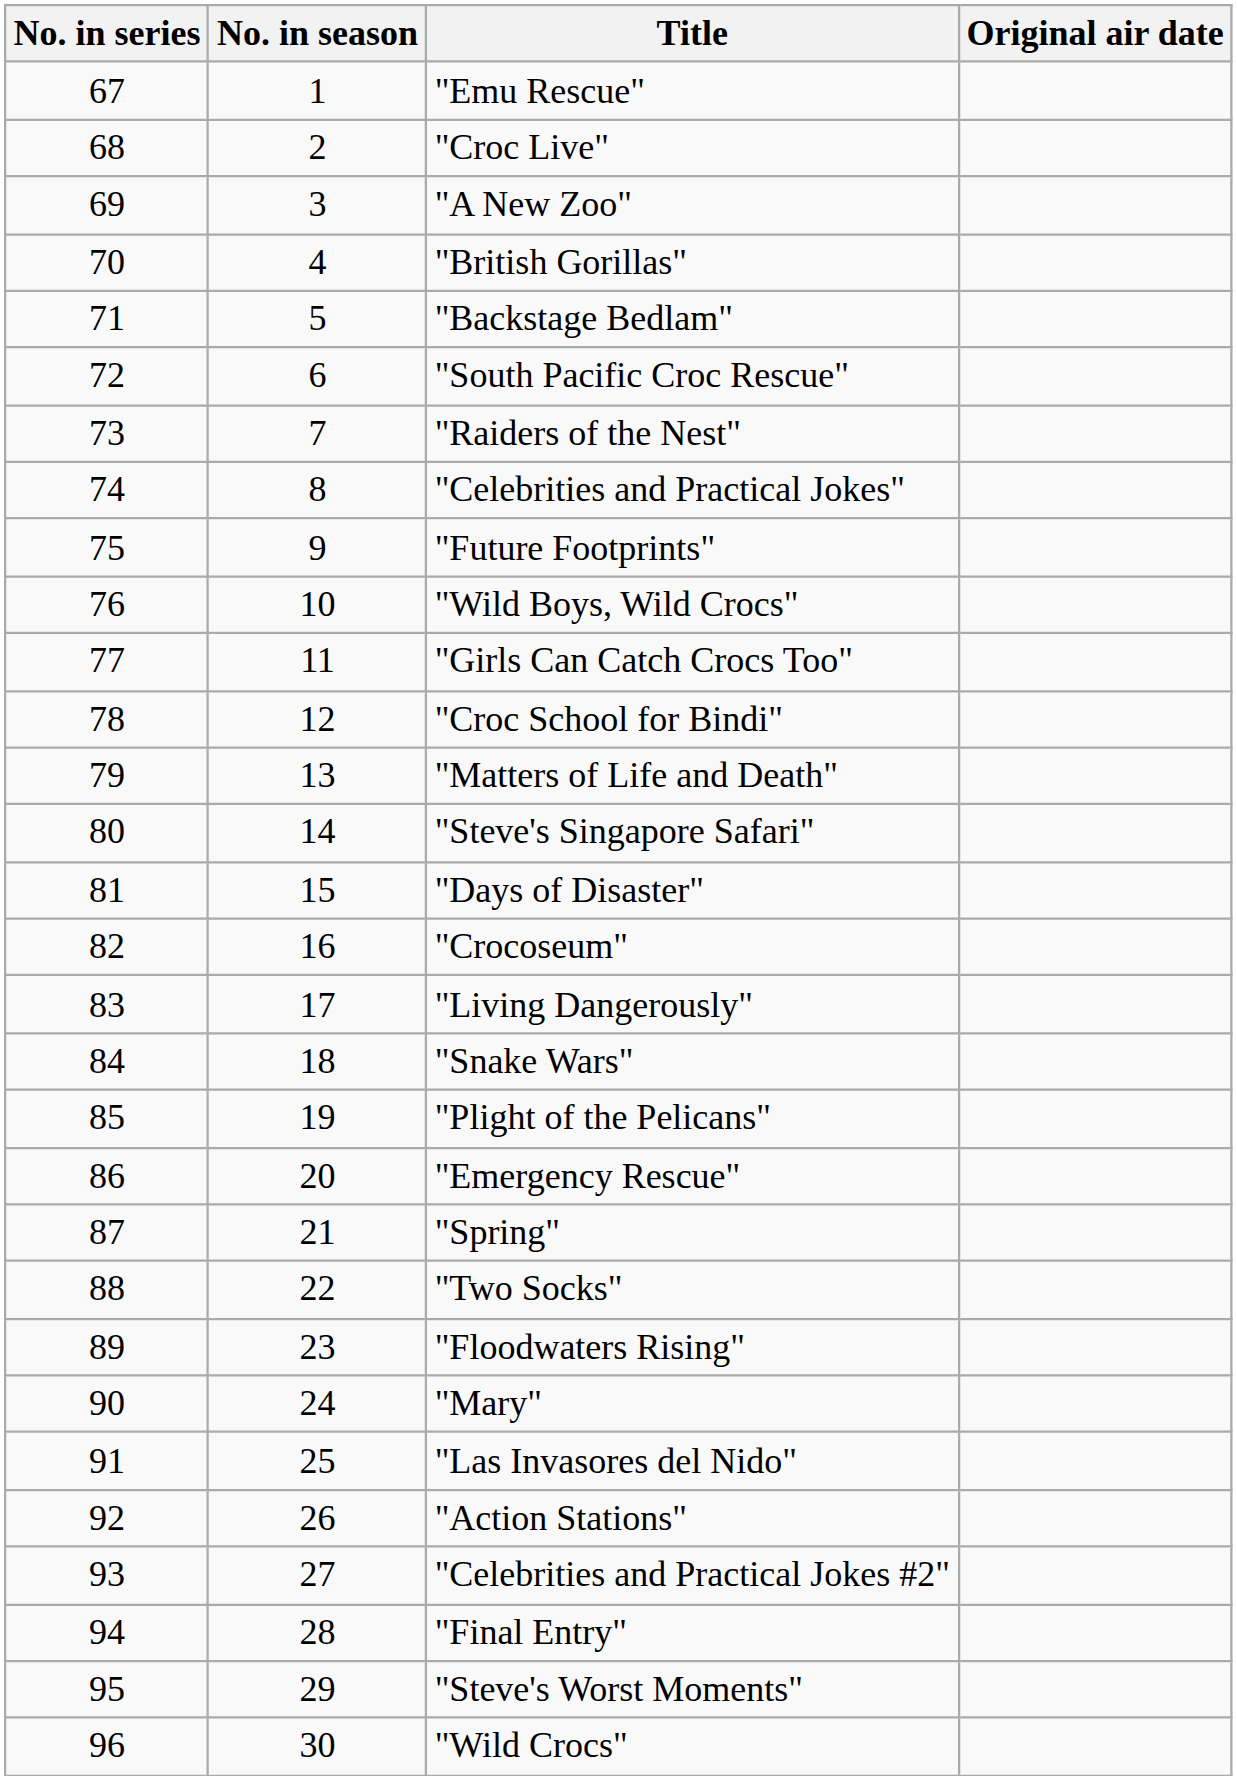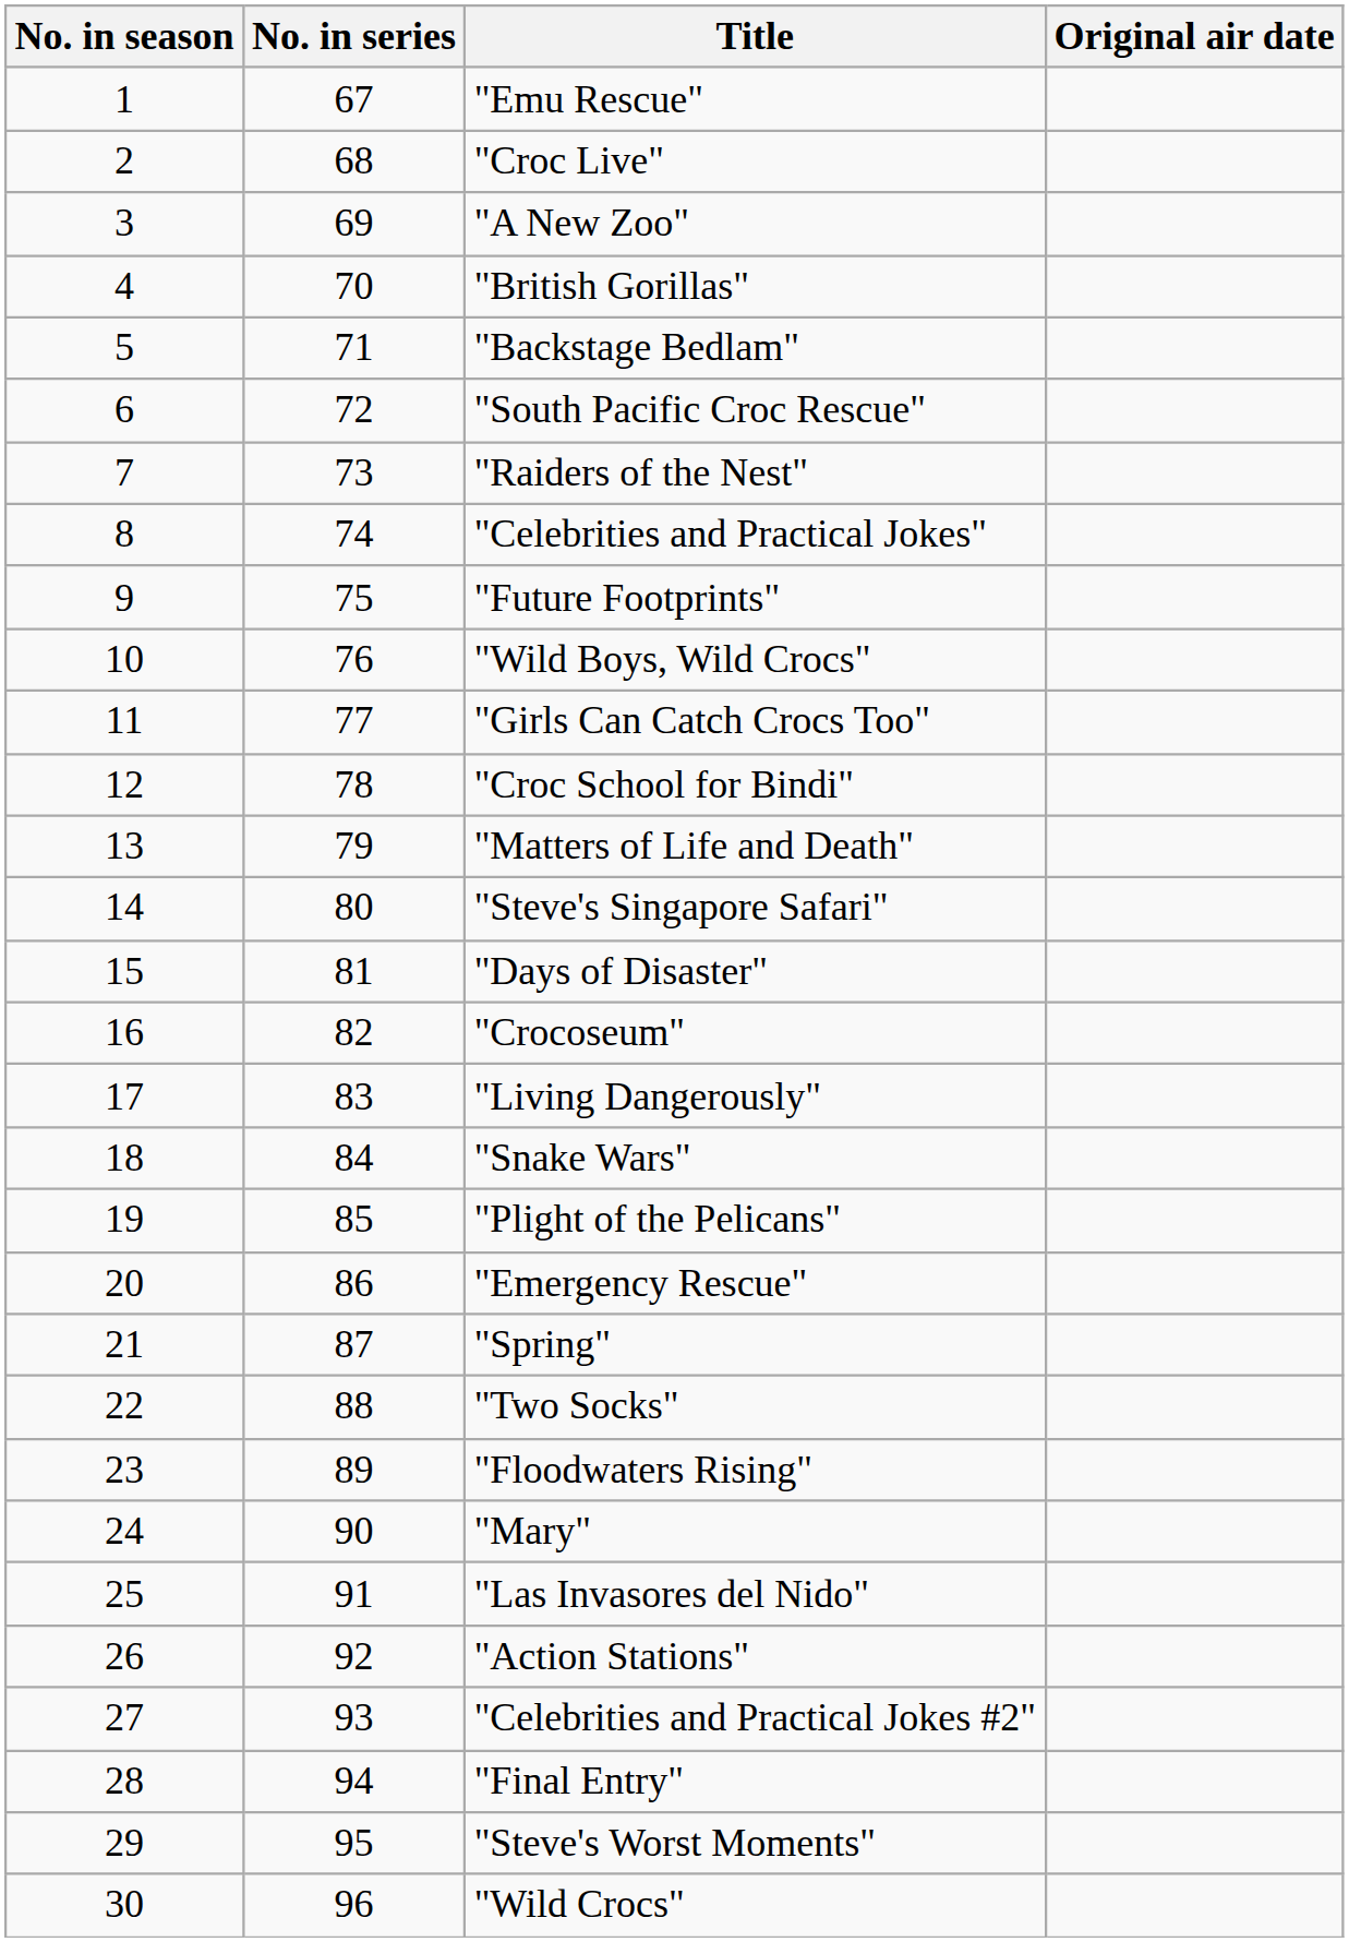columns swapped: No. in series <-> No. in season
